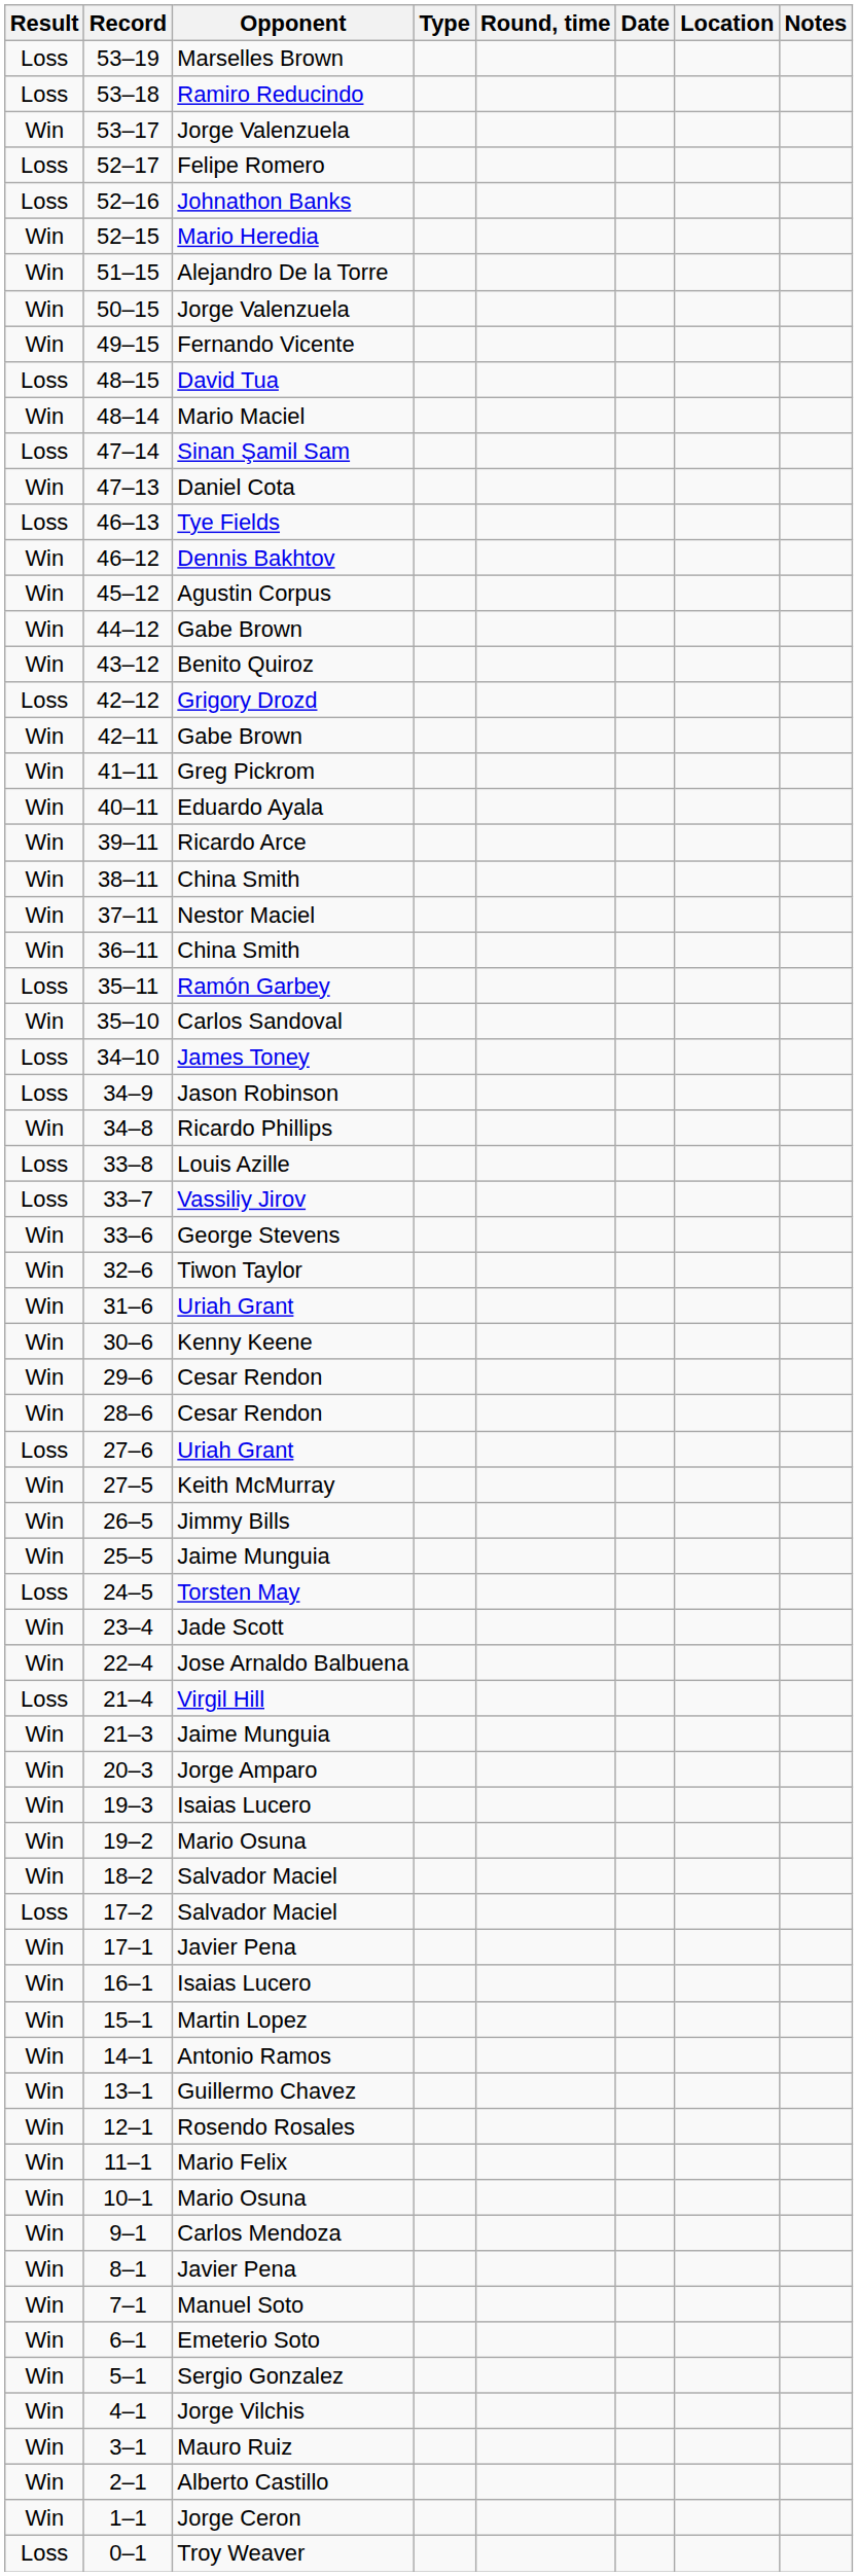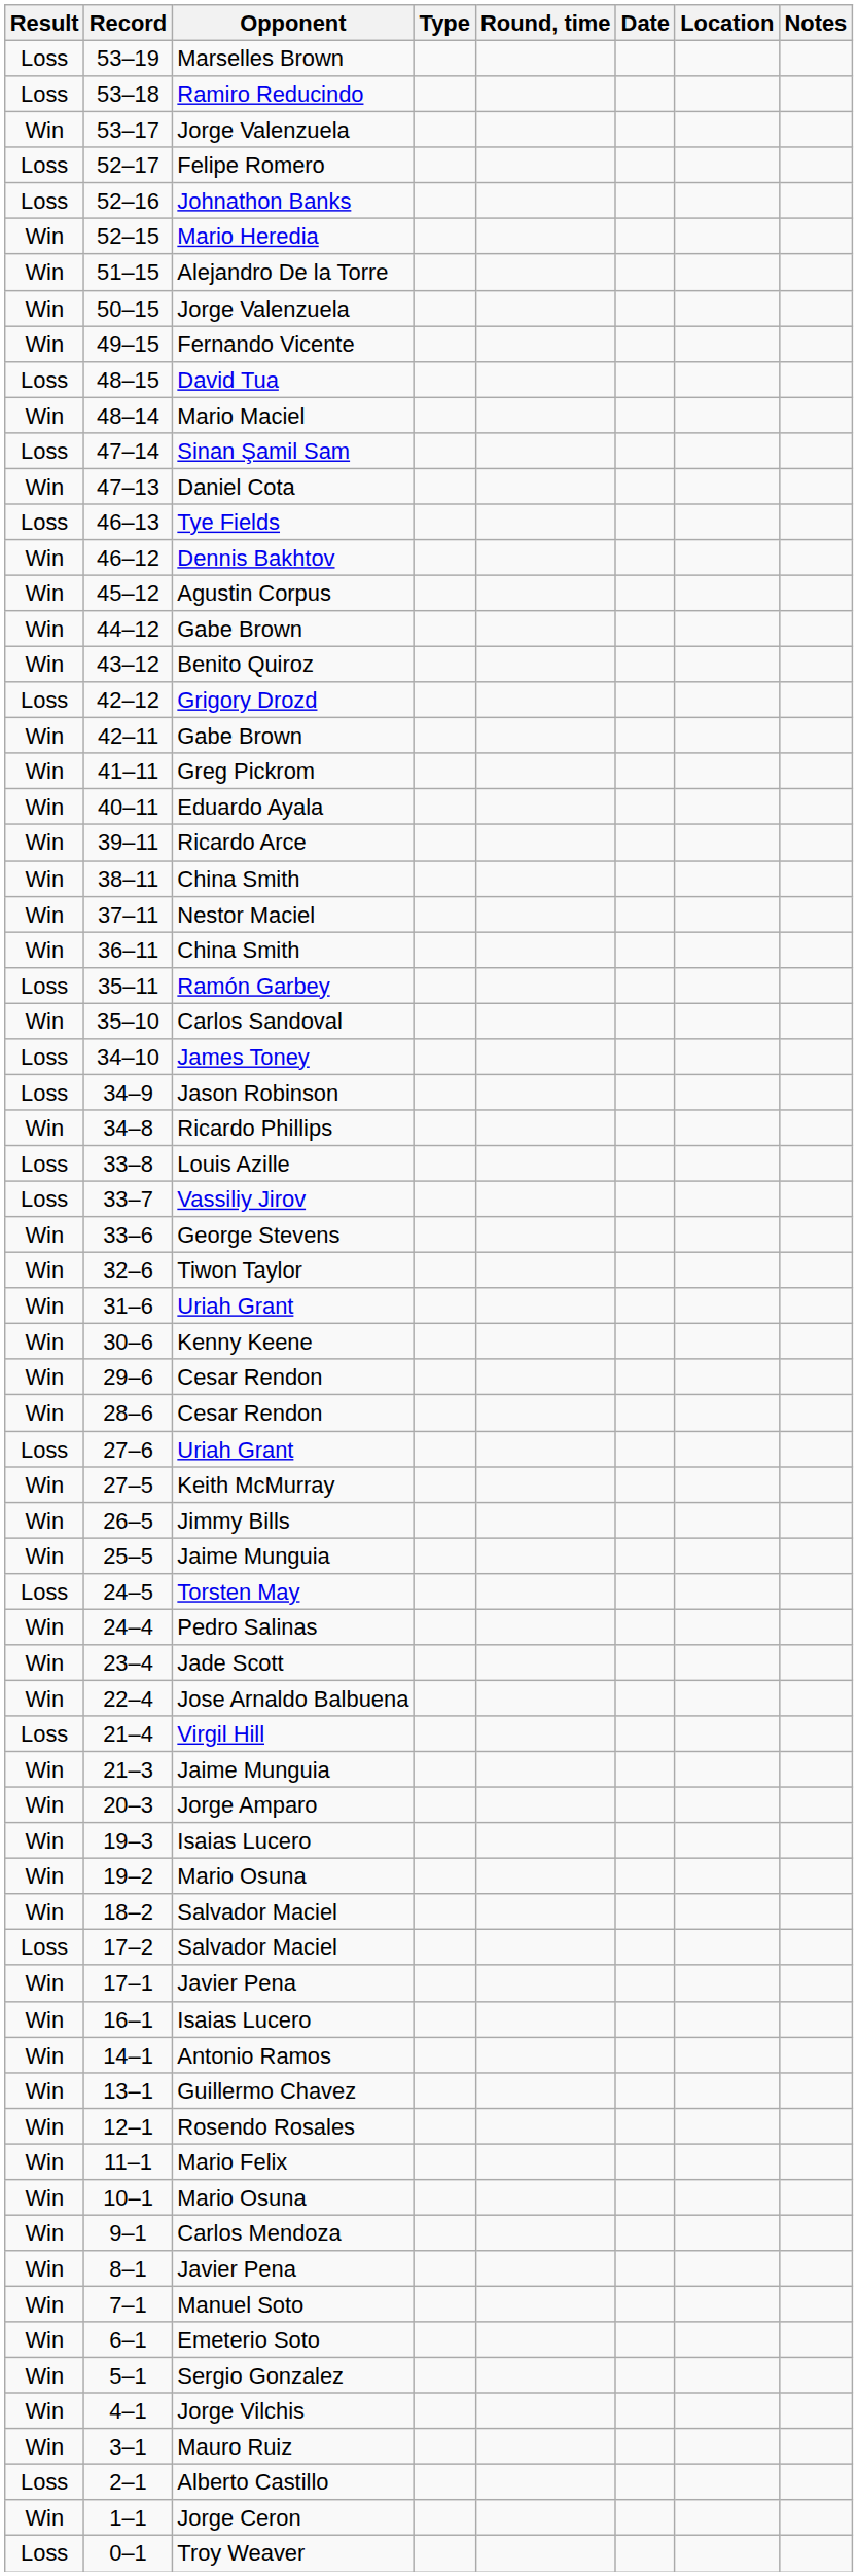+ row: Win | 24–4 | Pedro Salinas
- row: Win | 15–1 | Martin Lopez
2–1 | Result: Win -> Loss
